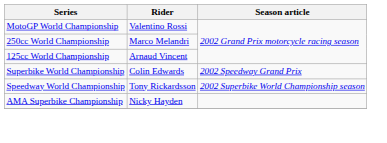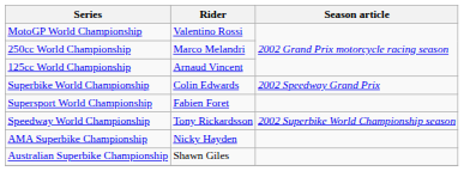+ row: Supersport World Championship | Fabien Foret
+ row: Australian Superbike Championship | Shawn Giles
